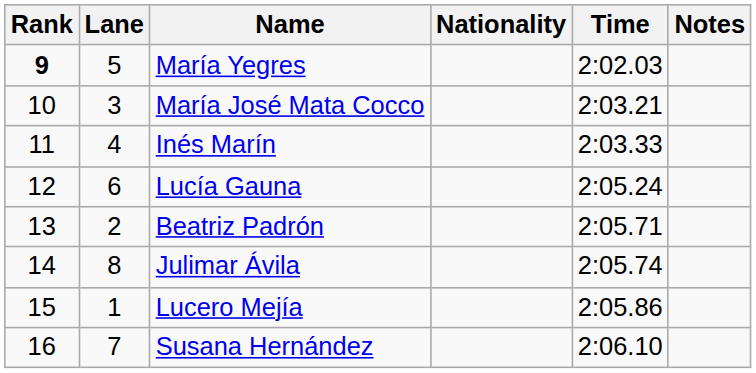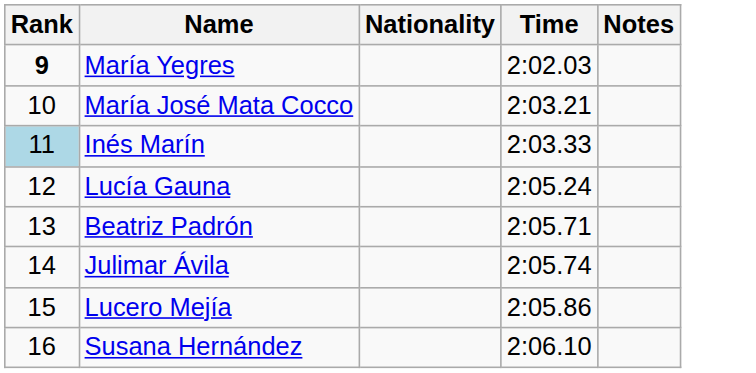- column: Lane | 5 | 3 | 4 | 6 | 2 | 8 | 1 | 7
Inés Marín | Rank: no background -> lightblue background
